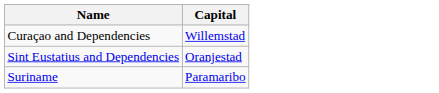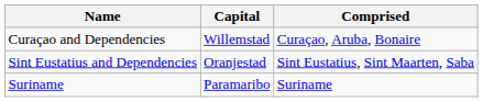+ column: Comprised | Curaçao, Aruba, Bonaire | Sint Eustatius, Sint Maarten, Saba | Suriname
